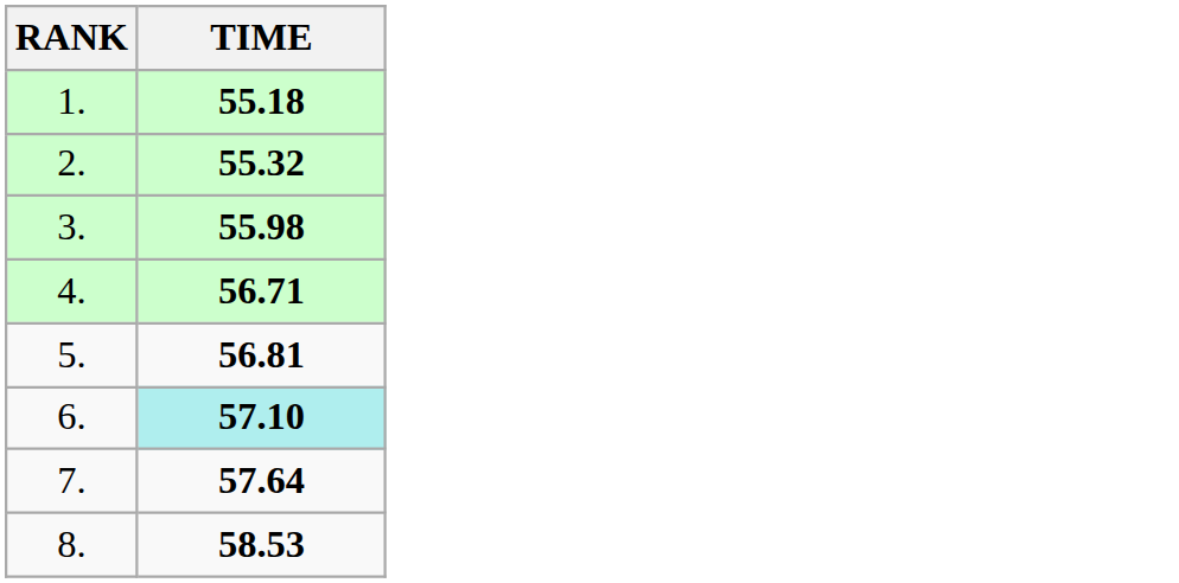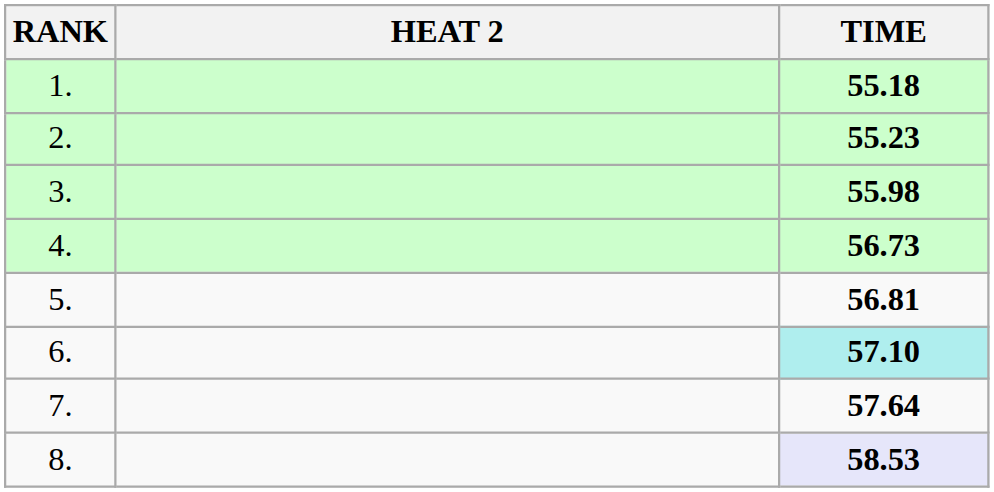+ column: HEAT 2
2. | TIME: 55.32 -> 55.23
4. | TIME: 56.71 -> 56.73
8. | TIME: no background -> lavender background
